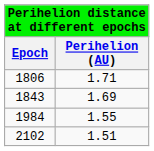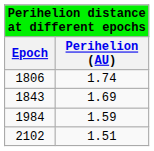1806 | Perihelion (AU): 1.71 -> 1.74
1984 | Perihelion (AU): 1.55 -> 1.59
